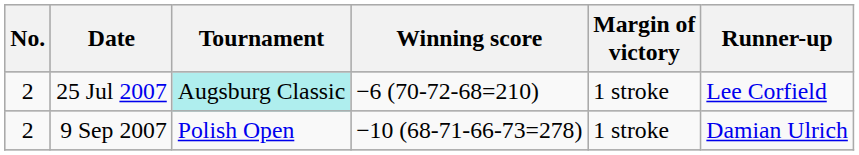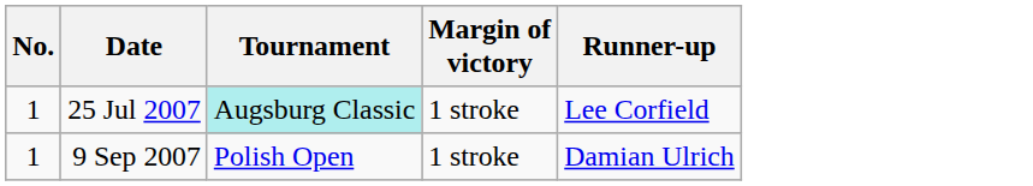- column: Winning score | −6 (70-72-68=210) | −10 (68-71-66-73=278)
25 Jul 2007 | No.: 2 -> 1
9 Sep 2007 | No.: 2 -> 1
